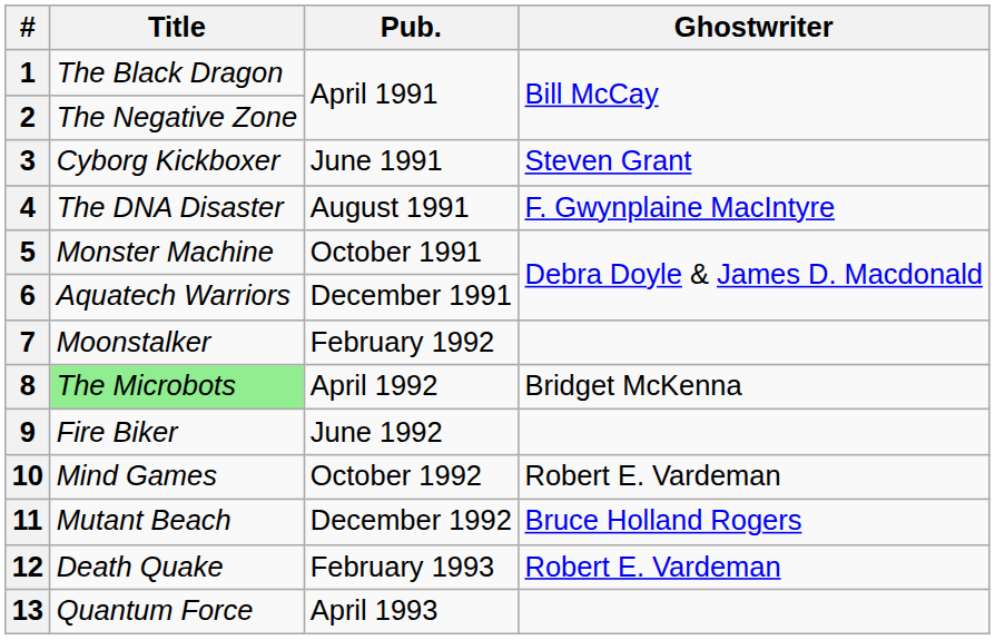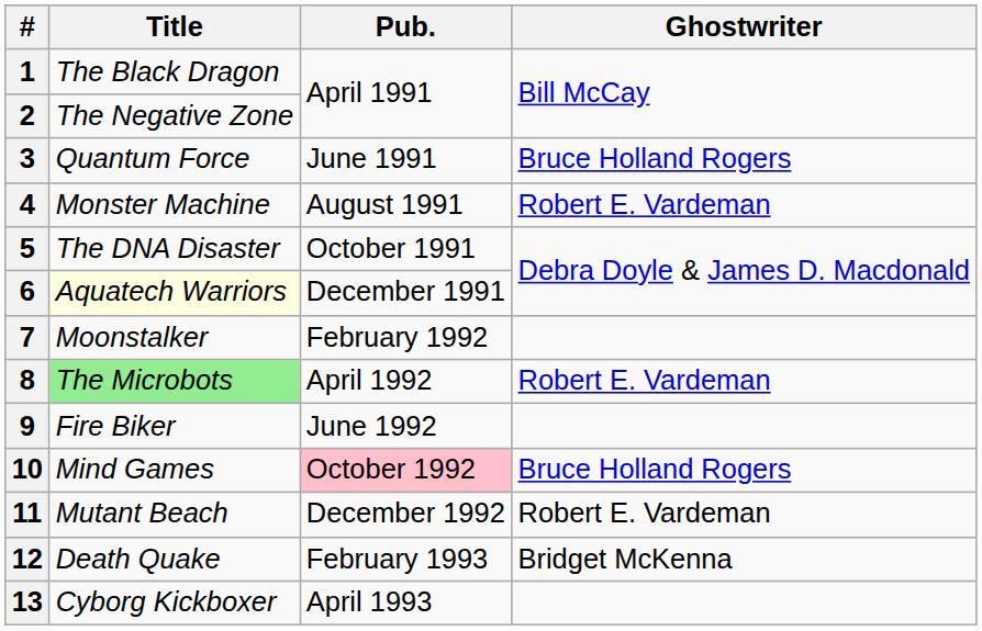3 | Title: Cyborg Kickboxer -> Quantum Force
3 | Ghostwriter: Steven Grant -> Bruce Holland Rogers
4 | Title: The DNA Disaster -> Monster Machine
4 | Ghostwriter: F. Gwynplaine MacIntyre -> Robert E. Vardeman
5 | Title: Monster Machine -> The DNA Disaster
6 | Title: no background -> lightyellow background
8 | Ghostwriter: Bridget McKenna -> Robert E. Vardeman
10 | Pub.: no background -> pink background
10 | Ghostwriter: Robert E. Vardeman -> Bruce Holland Rogers
11 | Ghostwriter: Bruce Holland Rogers -> Robert E. Vardeman
12 | Ghostwriter: Robert E. Vardeman -> Bridget McKenna
13 | Title: Quantum Force -> Cyborg Kickboxer
